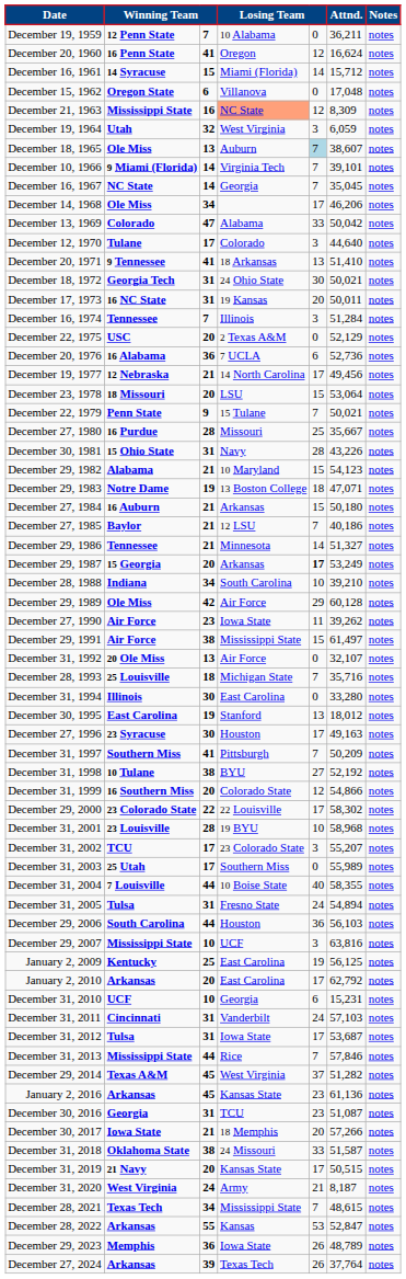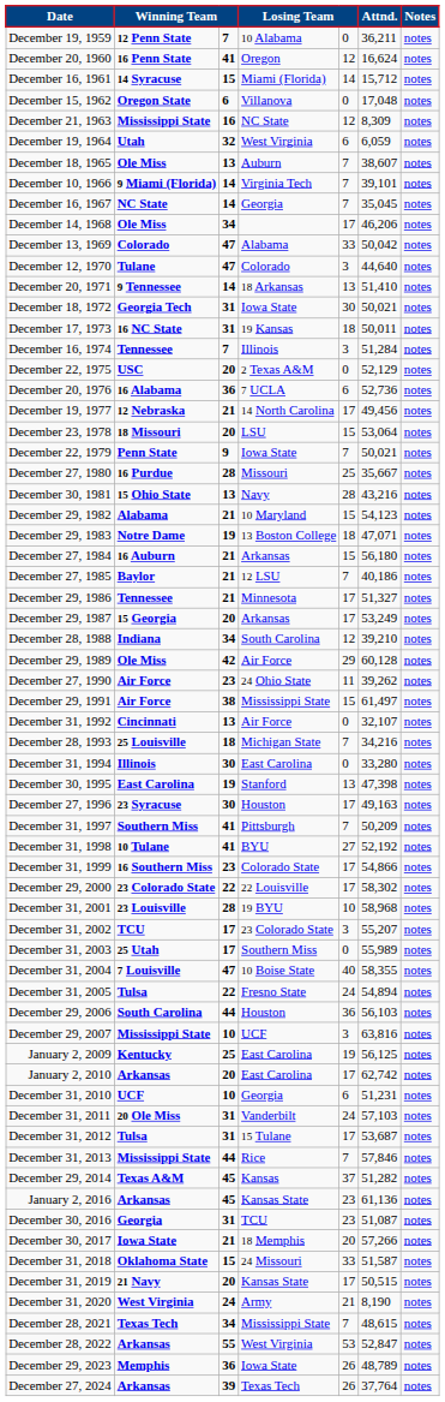December 21, 1963 | column 4: lightsalmon background -> no background
December 19, 1964 | column 5: 3 -> 6
December 18, 1965 | column 5: lightblue background -> no background
December 12, 1970 | column 3: 17 -> 47
December 20, 1971 | column 3: 41 -> 14
December 18, 1972 | column 4: 24 Ohio State -> Iowa State
December 17, 1973 | column 5: 20 -> 18
December 22, 1979 | column 4: 15 Tulane -> Iowa State
December 30, 1981 | column 3: 31 -> 13
December 30, 1981 | Attnd.: 43,226 -> 43,216
December 27, 1984 | Attnd.: 50,180 -> 56,180
December 29, 1986 | column 5: 14 -> 17
December 29, 1987 | column 5: bold -> normal
December 28, 1988 | column 5: 10 -> 12
December 27, 1990 | column 4: Iowa State -> 24 Ohio State
December 31, 1992 | column 2: 20 Ole Miss -> Cincinnati
December 28, 1993 | Attnd.: 35,716 -> 34,216
December 30, 1995 | Attnd.: 18,012 -> 47,398
December 31, 1998 | column 3: 38 -> 41
December 31, 1999 | column 3: 20 -> 23
December 31, 1999 | column 5: 12 -> 17
December 31, 2004 | column 3: 44 -> 47
December 31, 2005 | column 3: 31 -> 22
January 2, 2010 | Attnd.: 62,792 -> 62,742
December 31, 2010 | Attnd.: 15,231 -> 51,231
December 31, 2011 | column 2: Cincinnati -> 20 Ole Miss
December 31, 2012 | column 4: Iowa State -> 15 Tulane
December 29, 2014 | column 4: West Virginia -> Kansas
December 31, 2018 | column 3: 38 -> 15
December 31, 2020 | Attnd.: 8,187 -> 8,190
December 28, 2022 | column 4: Kansas -> West Virginia
